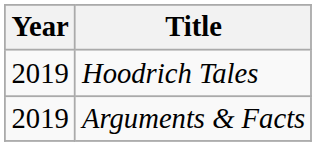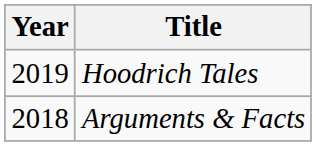Arguments & Facts | Year: 2019 -> 2018
